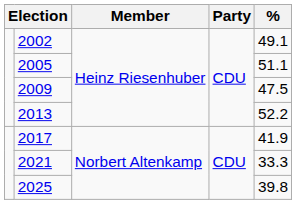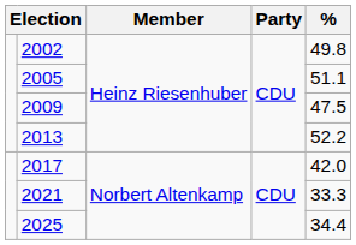2002 | %: 49.1 -> 49.8
2017 | %: 41.9 -> 42.0
2025 | %: 39.8 -> 34.4
